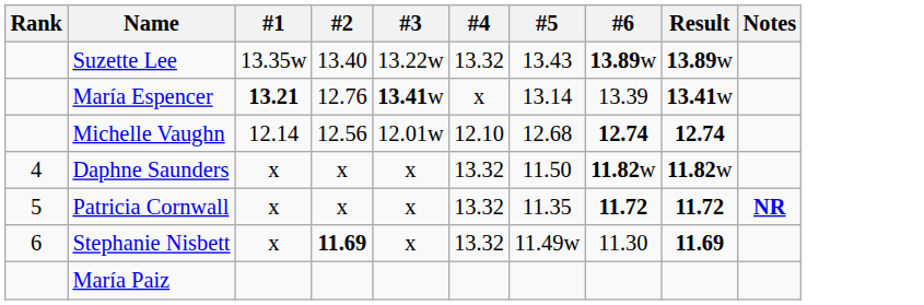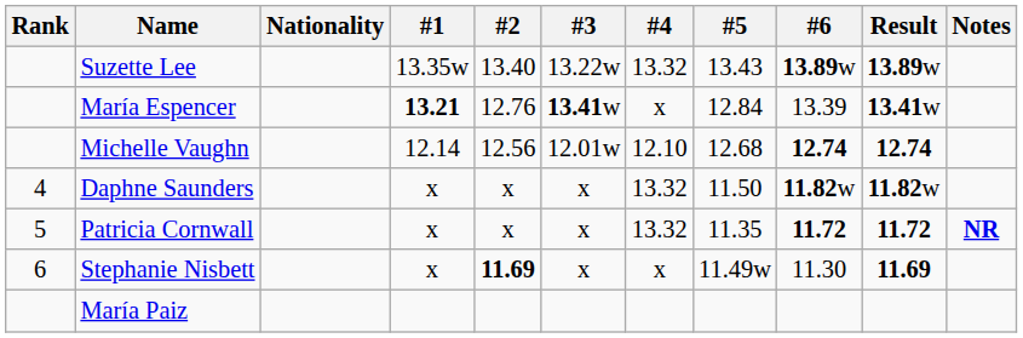+ column: Nationality
María Espencer | #5: 13.14 -> 12.84
Stephanie Nisbett | #4: 13.32 -> x
